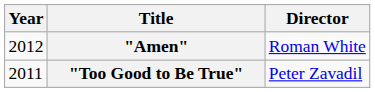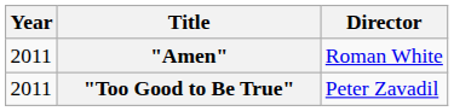"Amen" | Year: 2012 -> 2011
